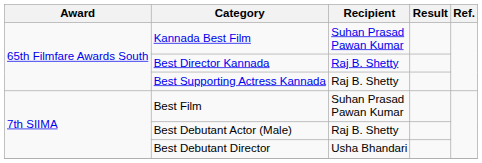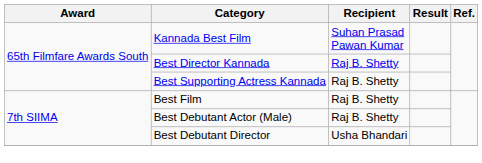Best Film | Recipient: Suhan Prasad Pawan Kumar -> Raj B. Shetty
